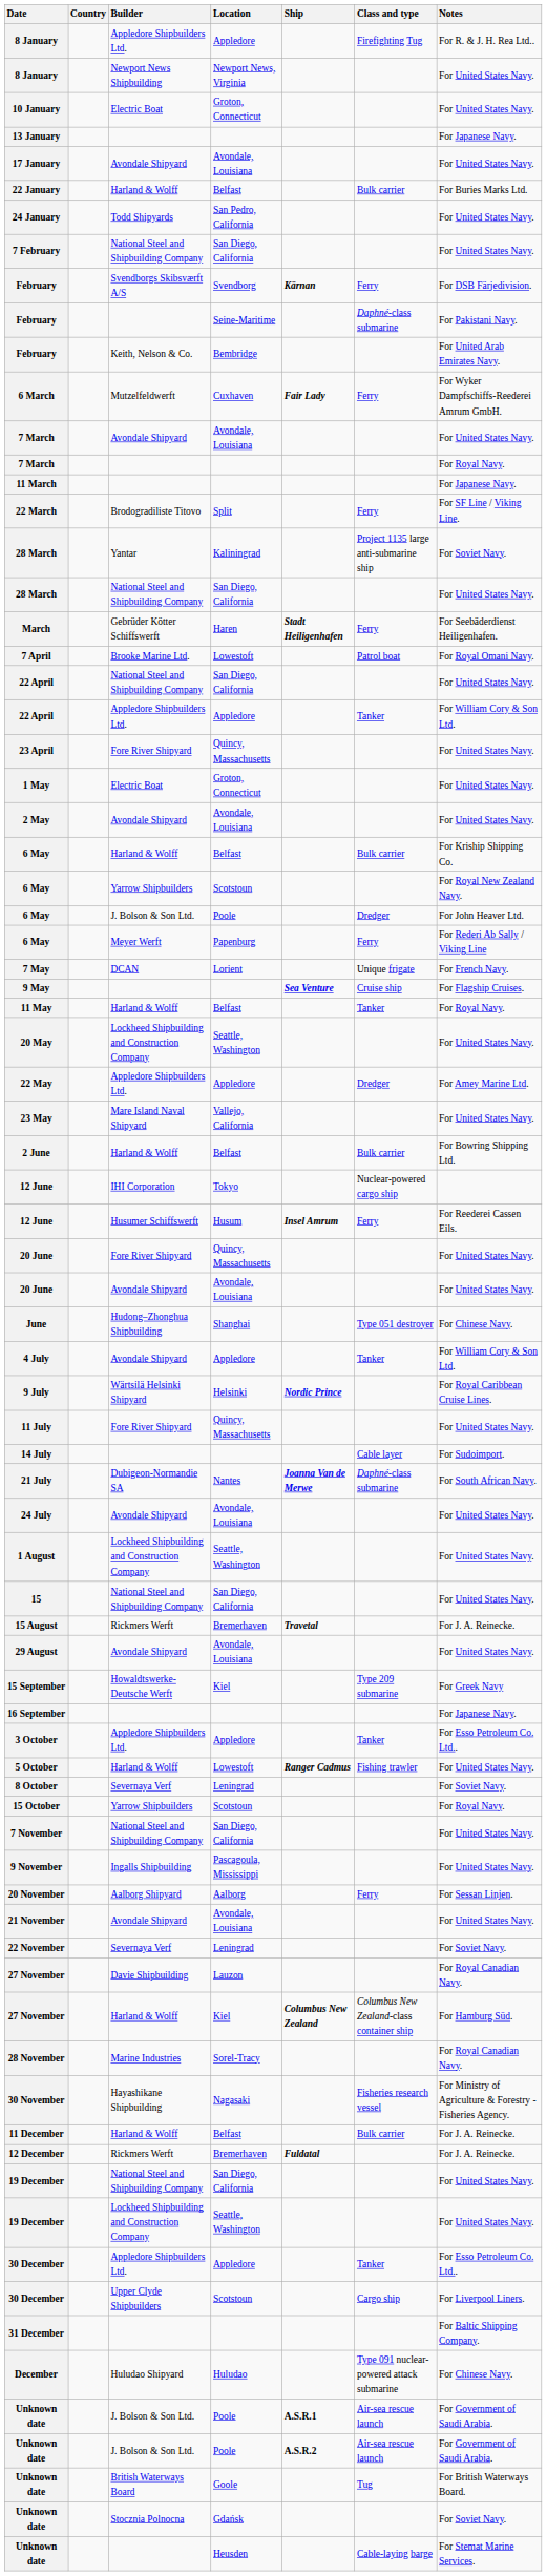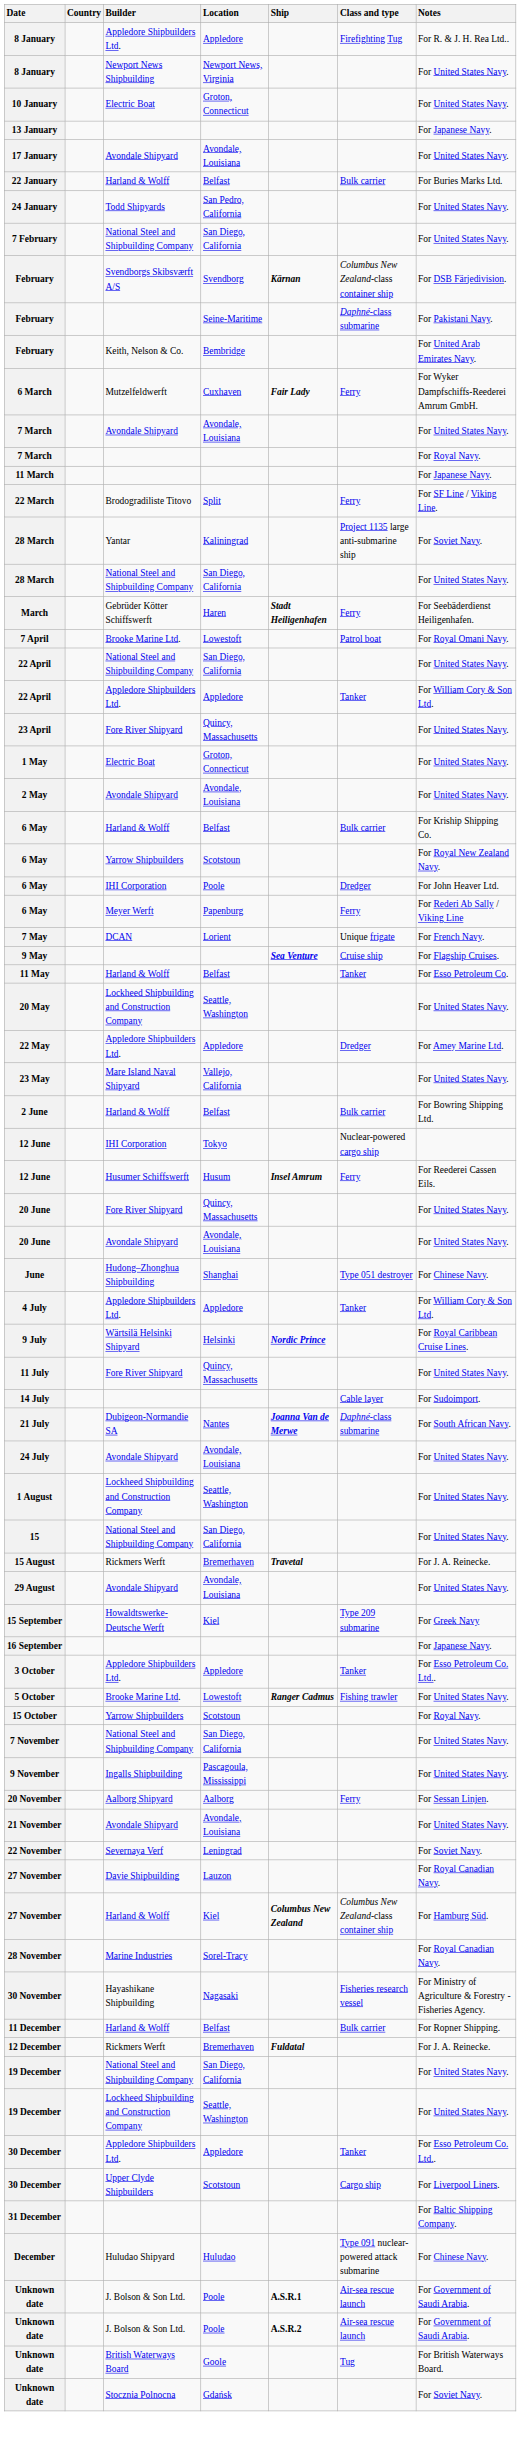February / Svendborg | Class and type: Ferry -> Columbus New Zealand-class container ship
6 May / Poole | Builder: J. Bolson & Son Ltd. -> IHI Corporation
11 May | Notes: For Royal Navy. -> For Esso Petroleum Co.
4 July | Builder: Avondale Shipyard -> Appledore Shipbuilders Ltd.
5 October | Builder: Harland & Wolff -> Brooke Marine Ltd.
- row: 8 October | Severnaya Verf | Leningrad | For Soviet Navy.
11 December | Notes: For J. A. Reinecke. -> For Ropner Shipping.
- row: Unknown date | Heusden | Cable-laying barge | For Stemat Marine Services.
